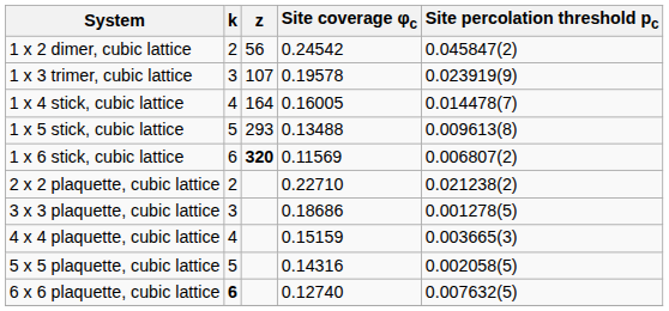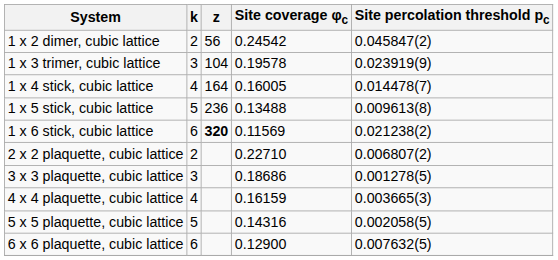1 x 3 trimer, cubic lattice | z: 107 -> 104
1 x 5 stick, cubic lattice | z: 293 -> 236
1 x 6 stick, cubic lattice | Site percolation threshold pc: 0.006807(2) -> 0.021238(2)
2 x 2 plaquette, cubic lattice | Site percolation threshold pc: 0.021238(2) -> 0.006807(2)
4 x 4 plaquette, cubic lattice | Site coverage φc: 0.15159 -> 0.16159
6 x 6 plaquette, cubic lattice | k: bold -> normal
6 x 6 plaquette, cubic lattice | Site coverage φc: 0.12740 -> 0.12900
